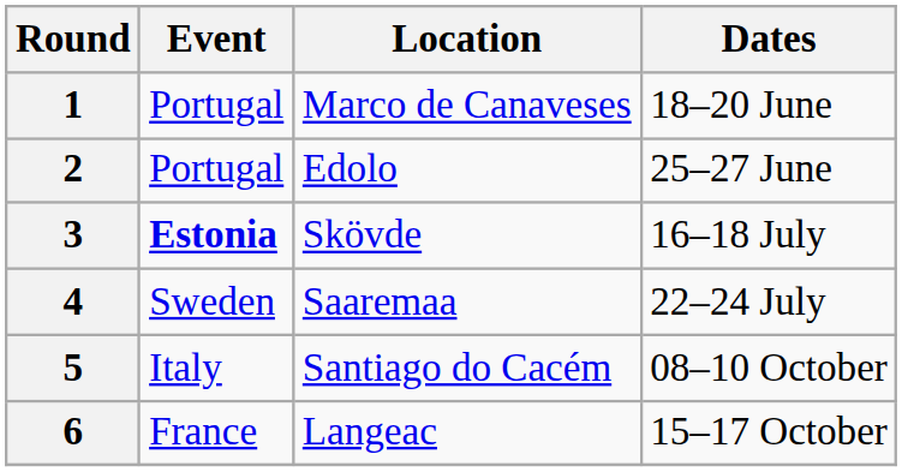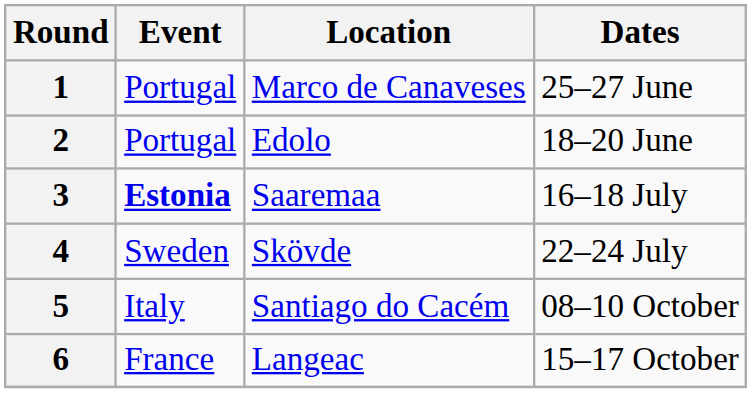1 | Dates: 18–20 June -> 25–27 June
2 | Dates: 25–27 June -> 18–20 June
3 | Location: Skövde -> Saaremaa
4 | Location: Saaremaa -> Skövde
